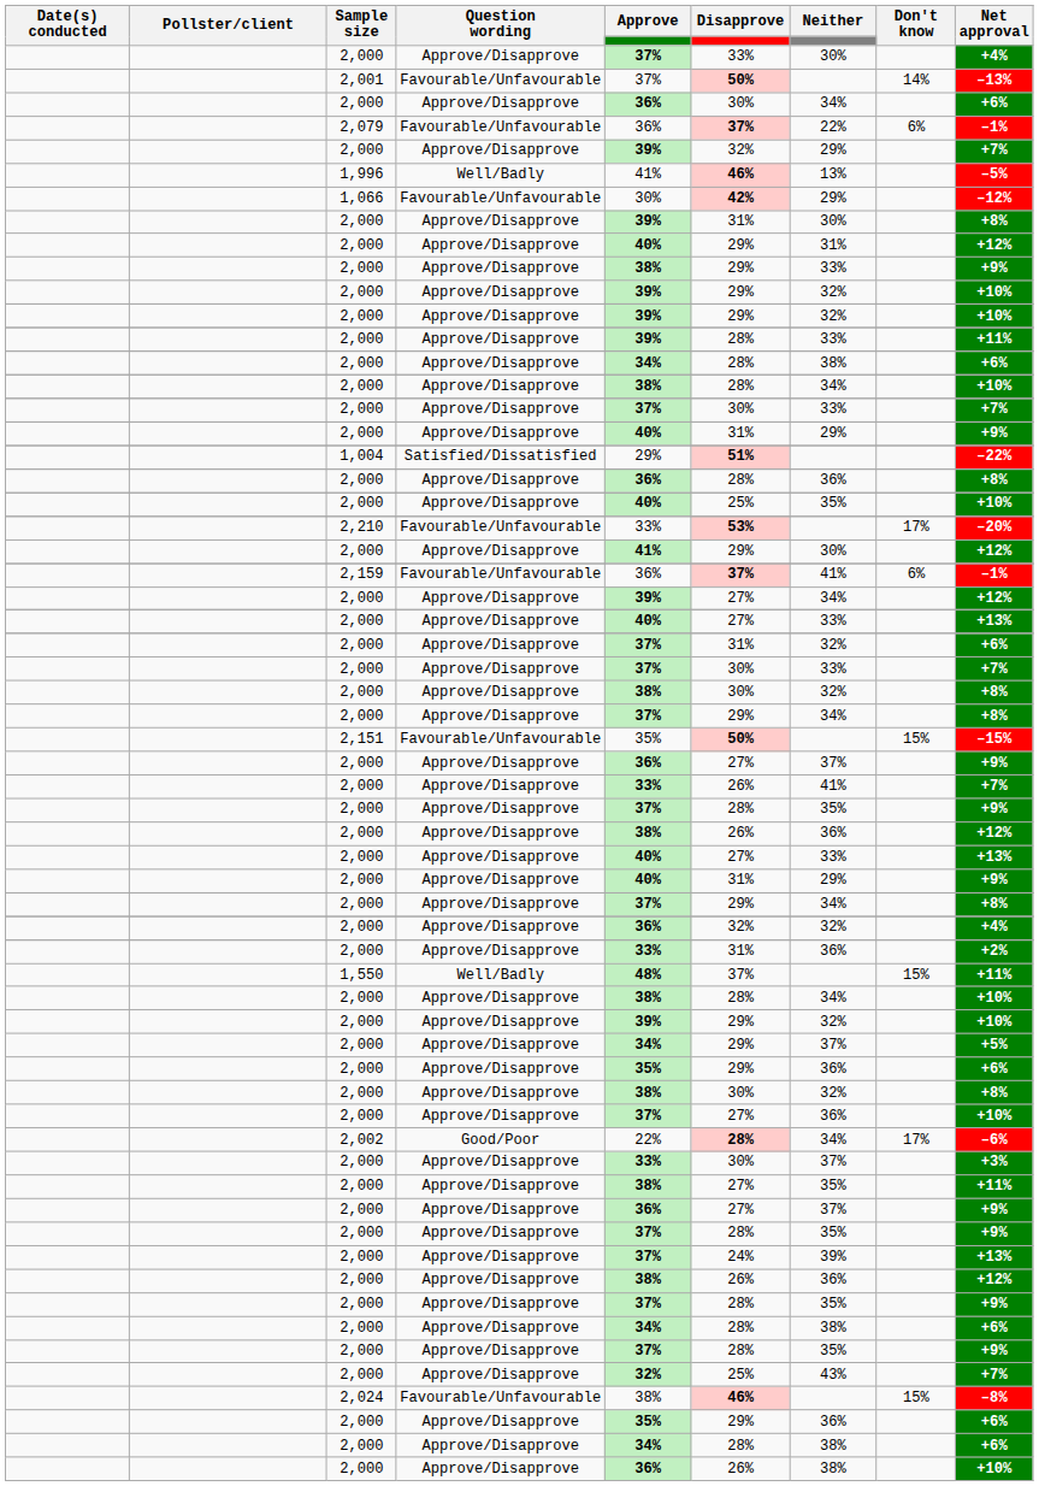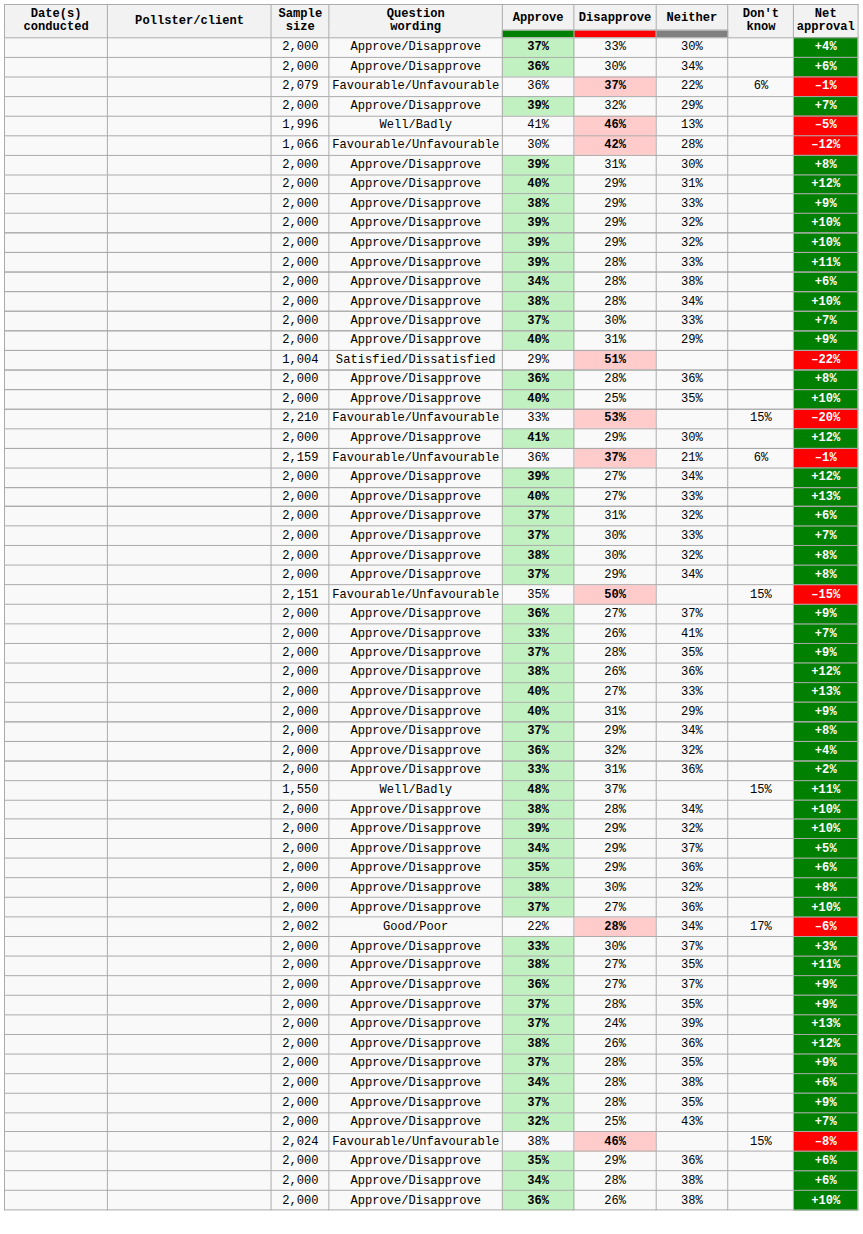- row: 2,001 | Favourable/Unfavourable | 37% | 50% | 14% | –13%
1,066 | Neither: 29% -> 28%
2,210 | Don't know: 17% -> 15%
2,159 | Neither: 41% -> 21%
